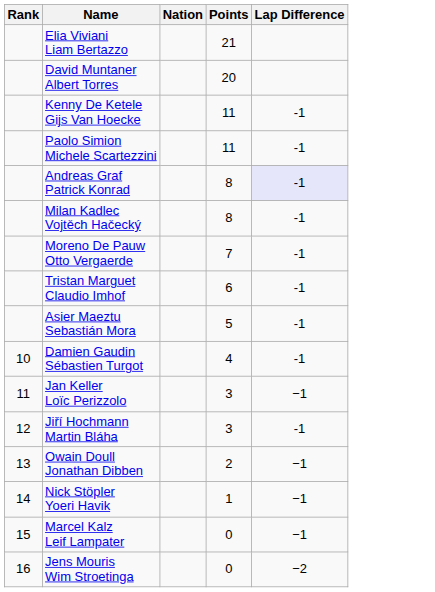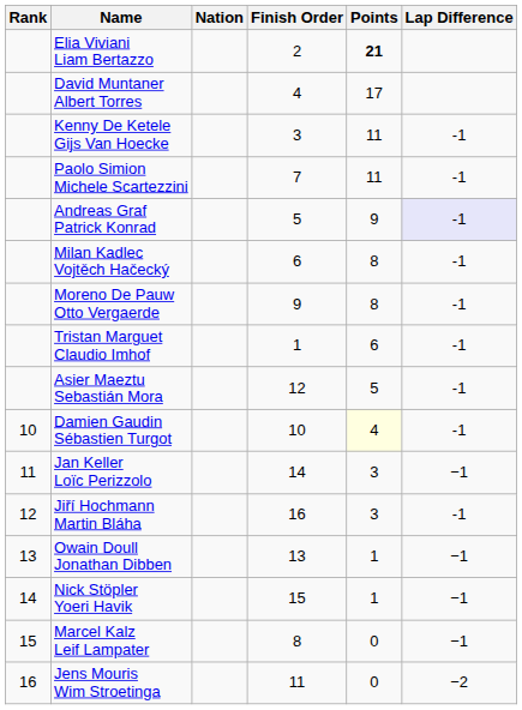+ column: Finish Order | 2 | 4 | 3 | 7 | 5 | 6 | 9 | 1 | 12 | 10 | 14 | 16 | 13 | 15 | 8 | 11
Elia Viviani Liam Bertazzo | Points: normal -> bold
David Muntaner Albert Torres | Points: 20 -> 17
Andreas Graf Patrick Konrad | Points: 8 -> 9
Moreno De Pauw Otto Vergaerde | Points: 7 -> 8
Damien Gaudin Sébastien Turgot | Points: no background -> lightyellow background
Owain Doull Jonathan Dibben | Points: 2 -> 1
